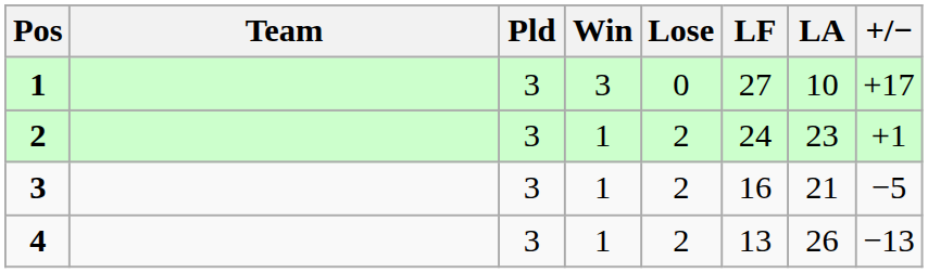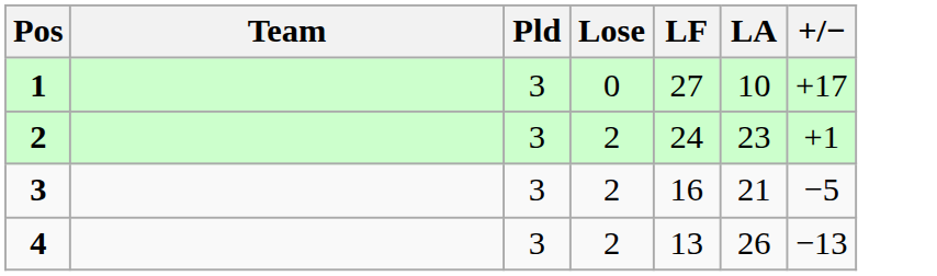- column: Win | 3 | 1 | 1 | 1
